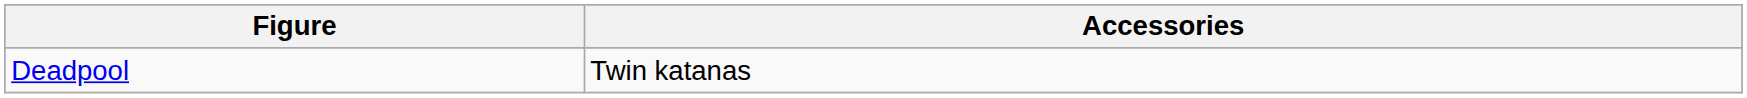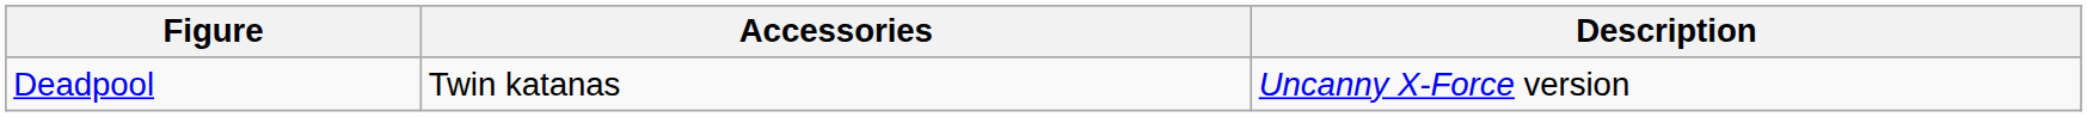+ column: Description | Uncanny X-Force version
